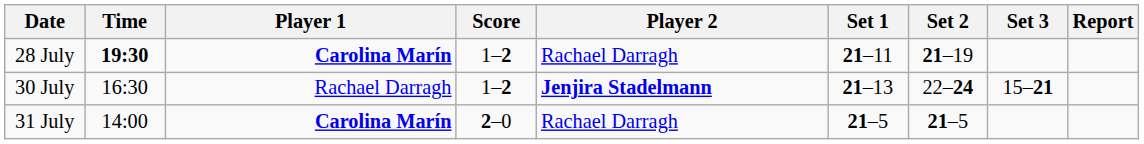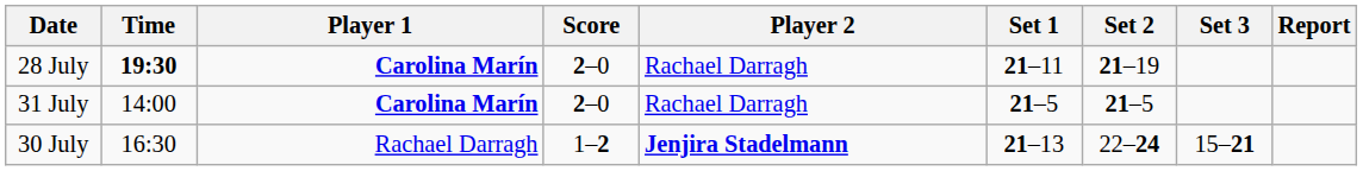28 July | Score: 1–2 -> 2–0
rows swapped: 30 July <-> 31 July
